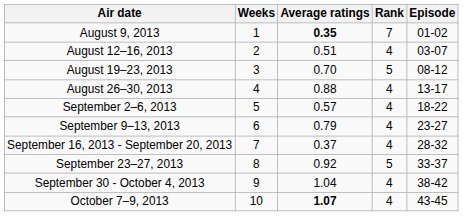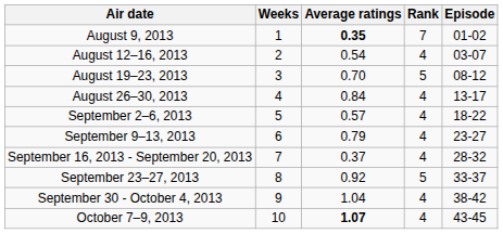August 12–16, 2013 | Average ratings: 0.51 -> 0.54
August 26–30, 2013 | Average ratings: 0.88 -> 0.84
